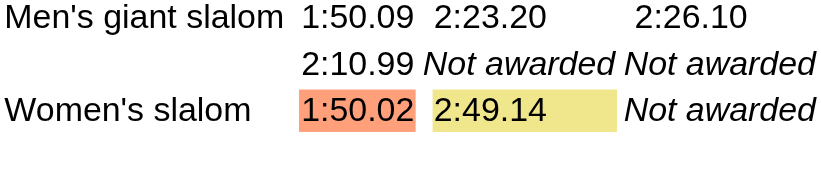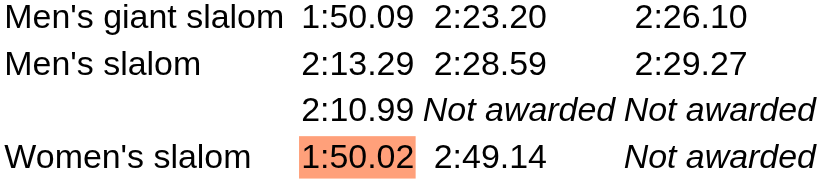+ row: Men's slalom | 2:13.29 | 2:28.59 | 2:29.27
Women's slalom | column 5: khaki background -> no background
